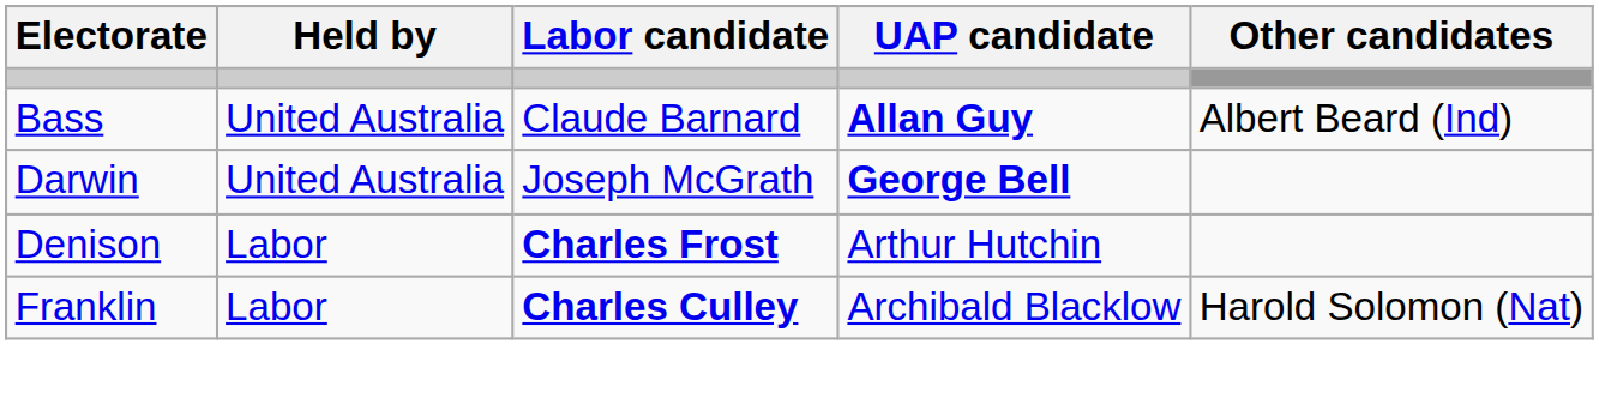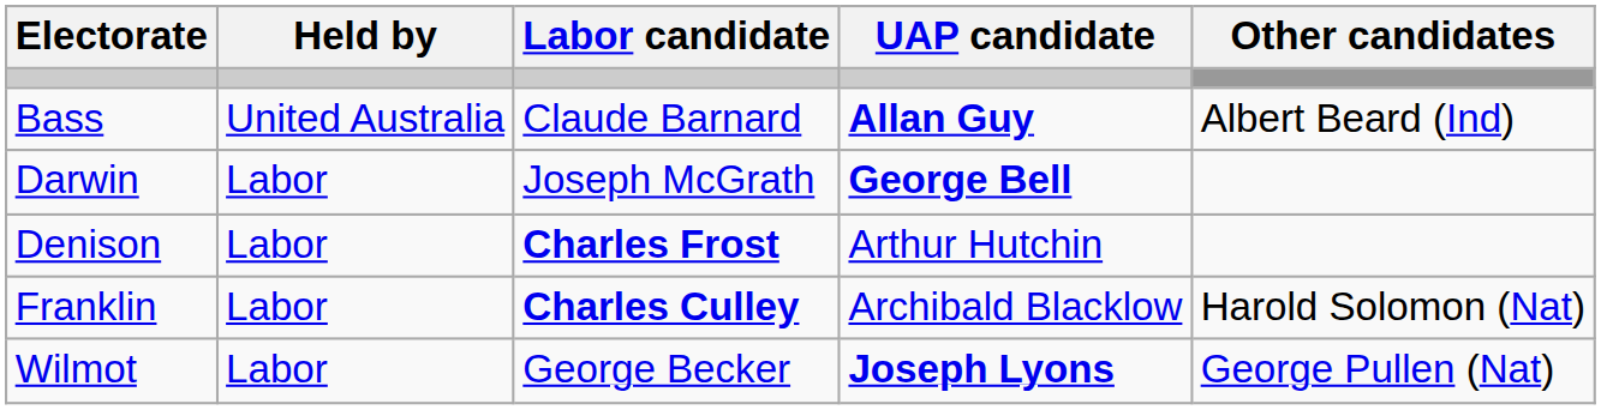Darwin | Held by: United Australia -> Labor
+ row: Wilmot | Labor | George Becker | Joseph Lyons | George Pullen (Nat)
